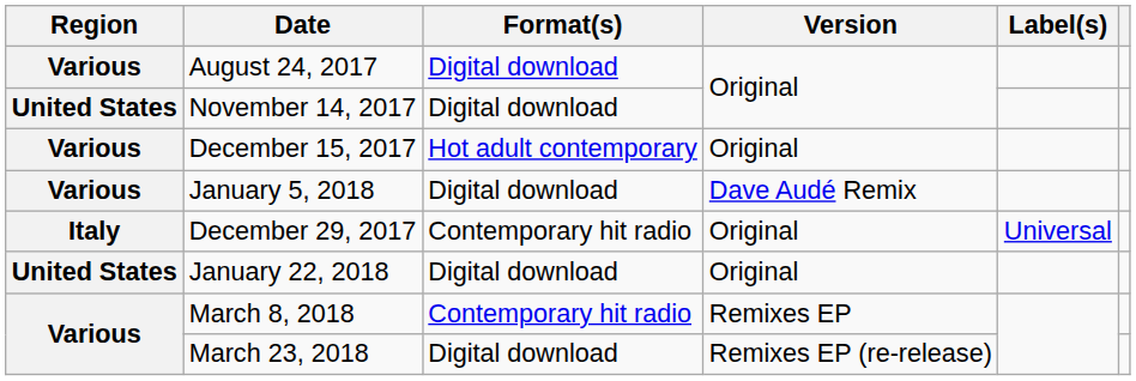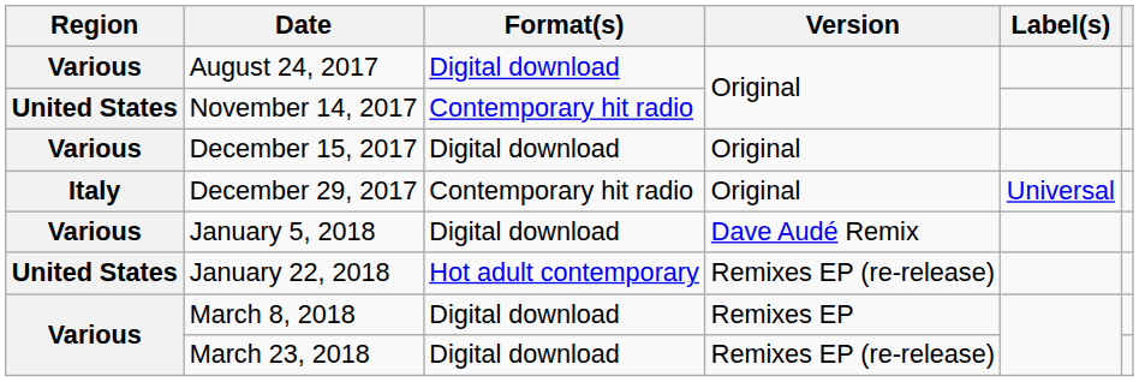November 14, 2017 | Format(s): Digital download -> Contemporary hit radio
December 15, 2017 | Format(s): Hot adult contemporary -> Digital download
rows swapped: December 29, 2017 <-> January 5, 2018
January 22, 2018 | Format(s): Digital download -> Hot adult contemporary
January 22, 2018 | Version: Original -> Remixes EP (re-release)
March 8, 2018 | Format(s): Contemporary hit radio -> Digital download
